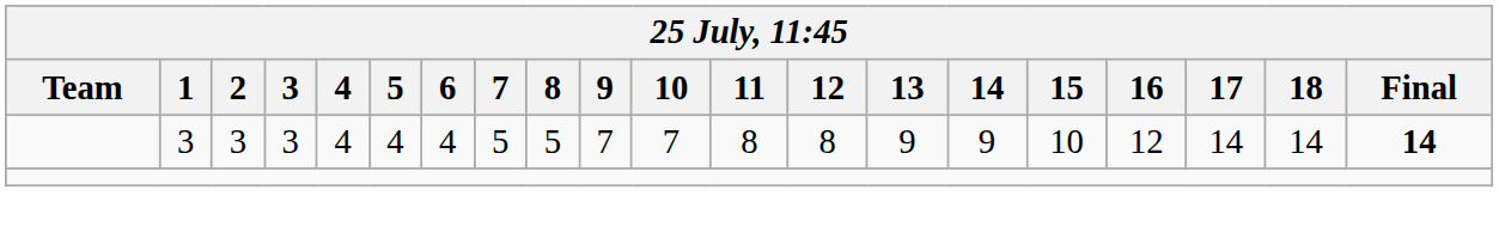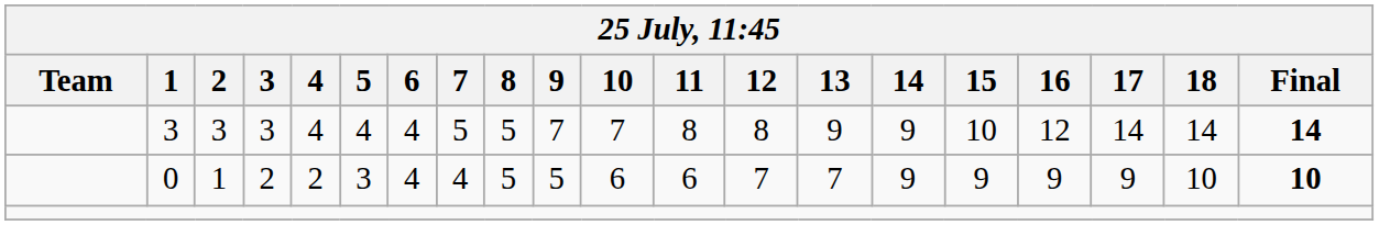+ row: 0 | 1 | 2 | 2 | 3 | 4 | 4 | 5 | 5 | 6 | 6 | 7 | 7 | 9 | 9 | 9 | 9 | 10 | 10
